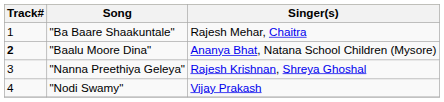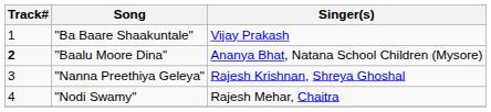"Ba Baare Shaakuntale" | Singer(s): Rajesh Mehar, Chaitra -> Vijay Prakash
"Nodi Swamy" | Singer(s): Vijay Prakash -> Rajesh Mehar, Chaitra
